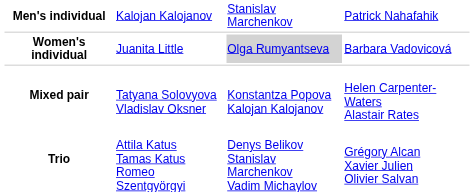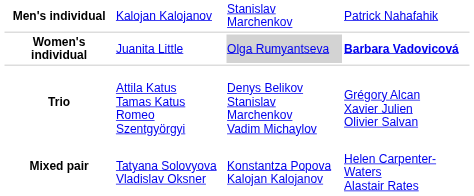Women's individual | column 4: normal -> bold
rows swapped: Mixed pair <-> Trio
